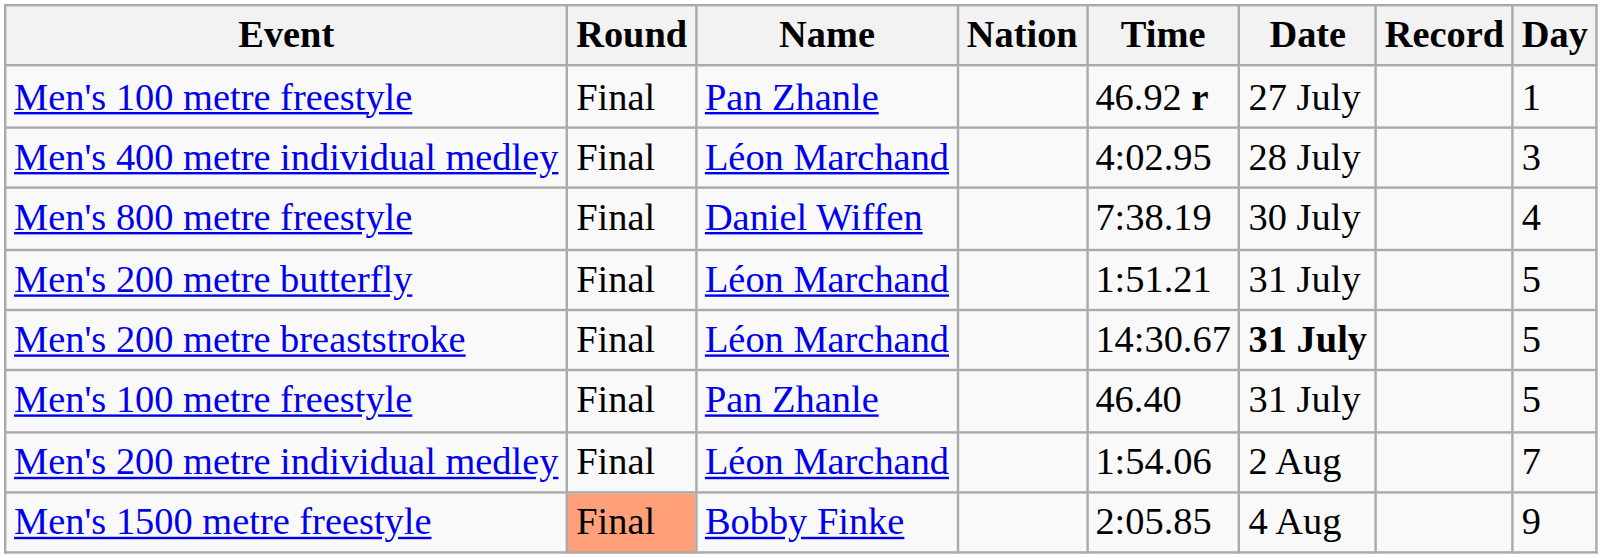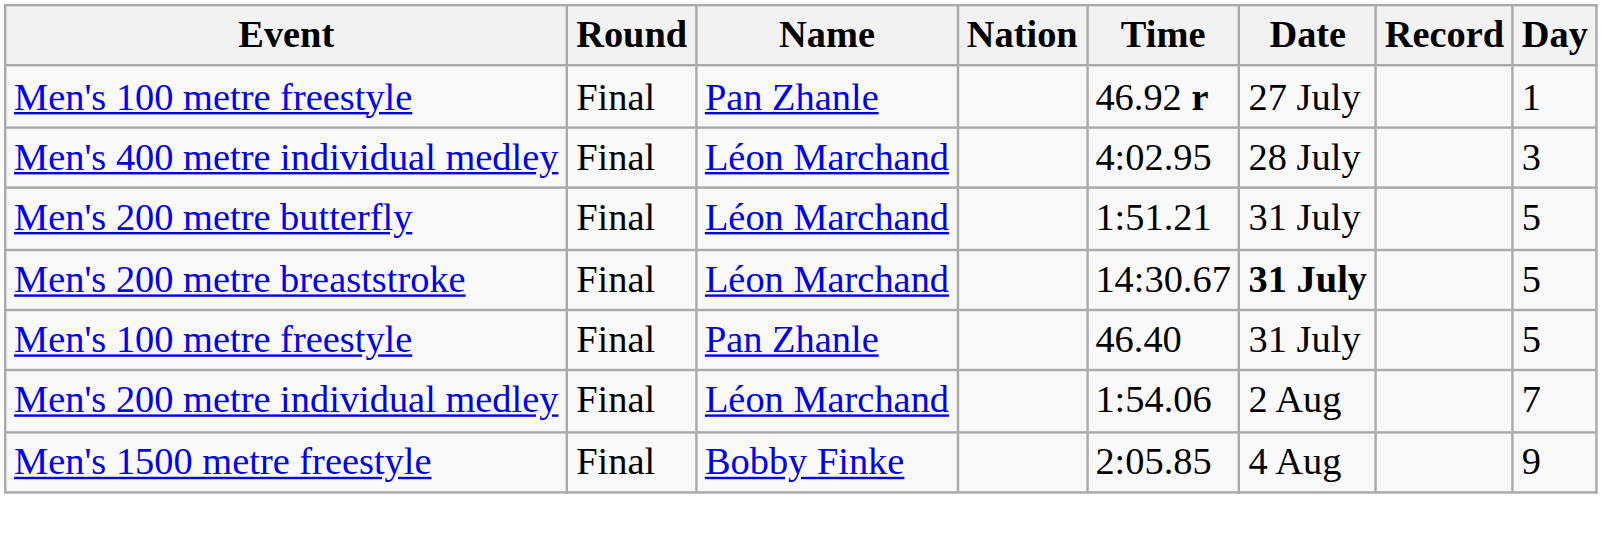- row: Men's 800 metre freestyle | Final | Daniel Wiffen | 7:38.19 | 30 July | 4
Men's 1500 metre freestyle | Round: lightsalmon background -> no background
